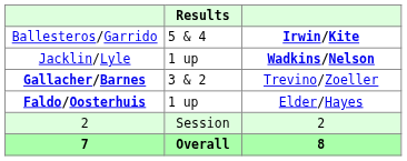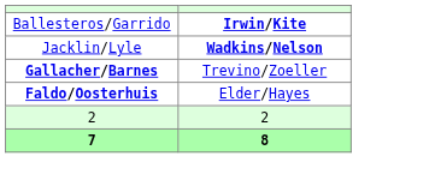- column: Results | 5 & 4 | 1 up | 3 & 2 | 1 up | Session | Overall
